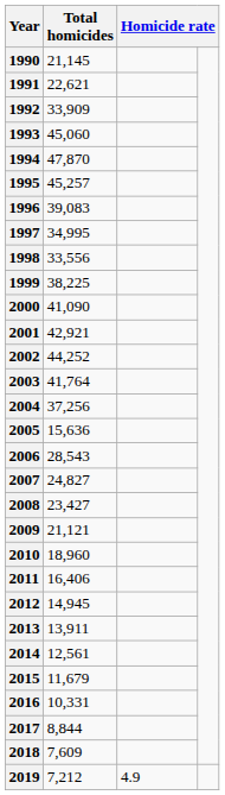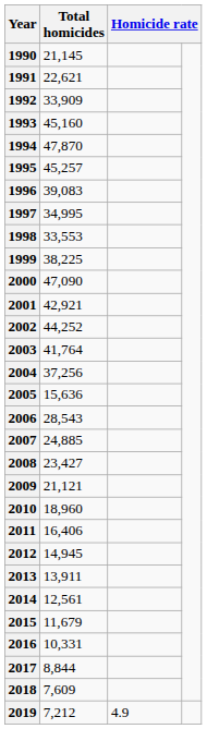1993 | Total homicides: 45,060 -> 45,160
1998 | Total homicides: 33,556 -> 33,553
2000 | Total homicides: 41,090 -> 47,090
2007 | Total homicides: 24,827 -> 24,885
